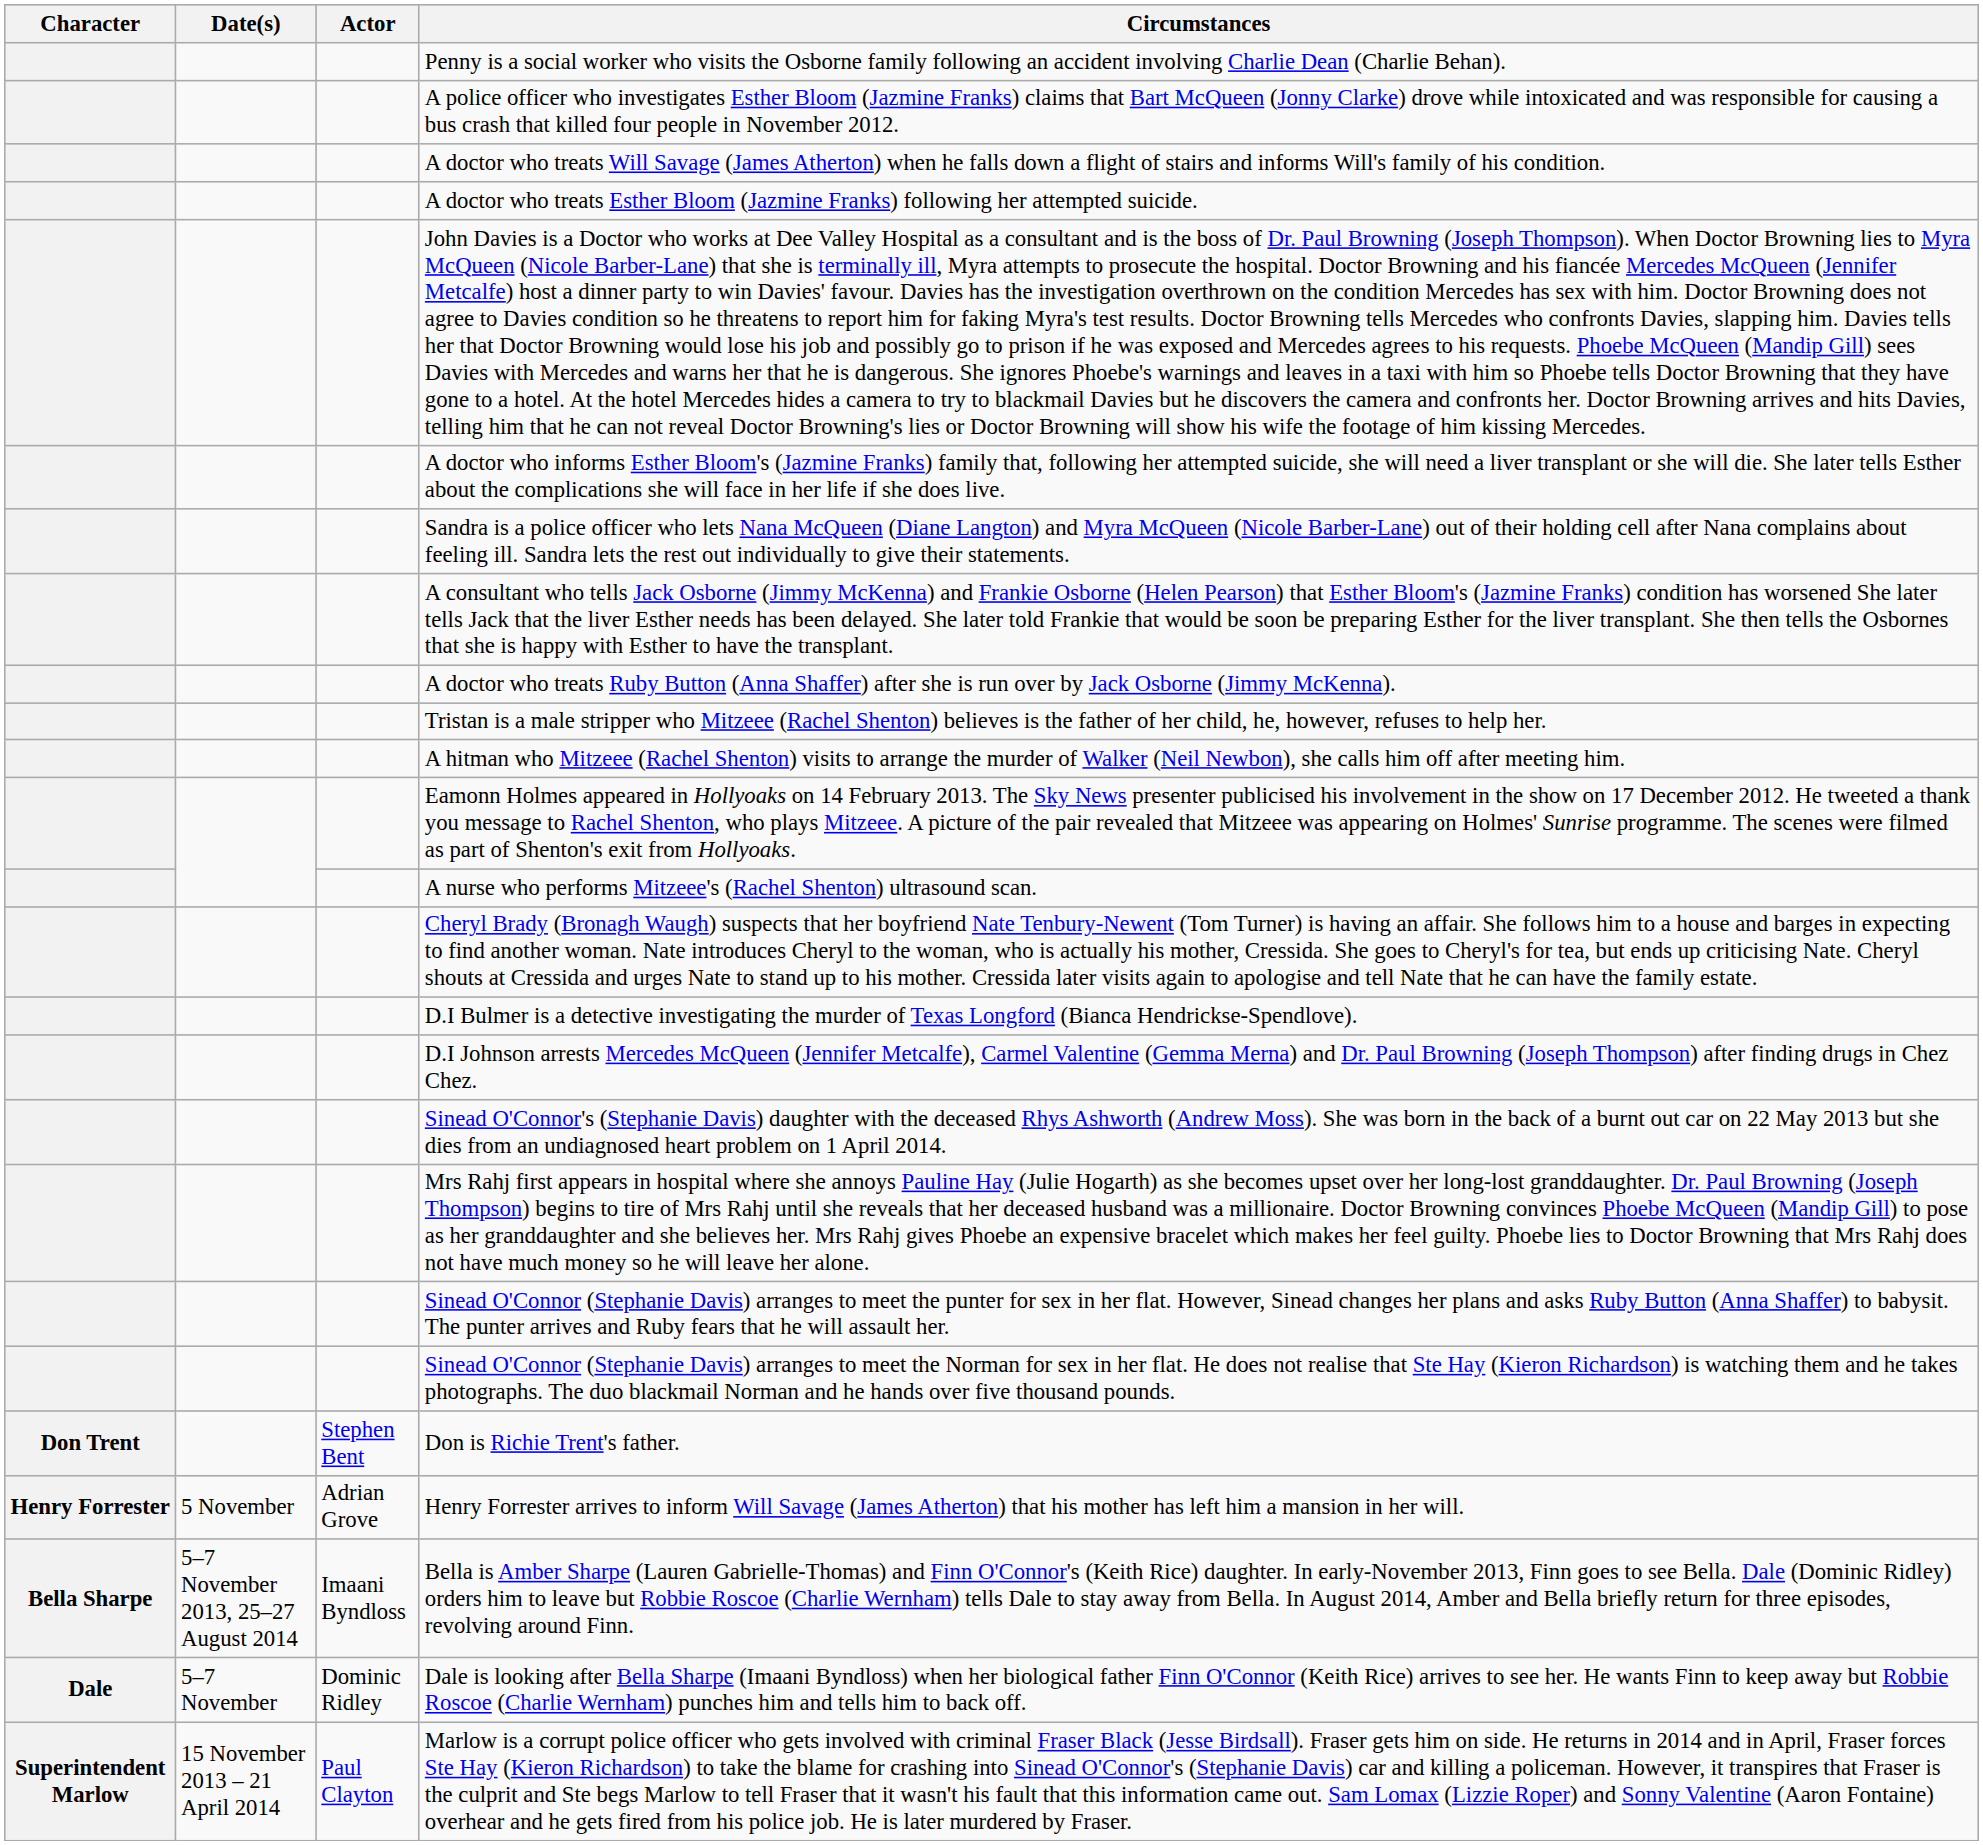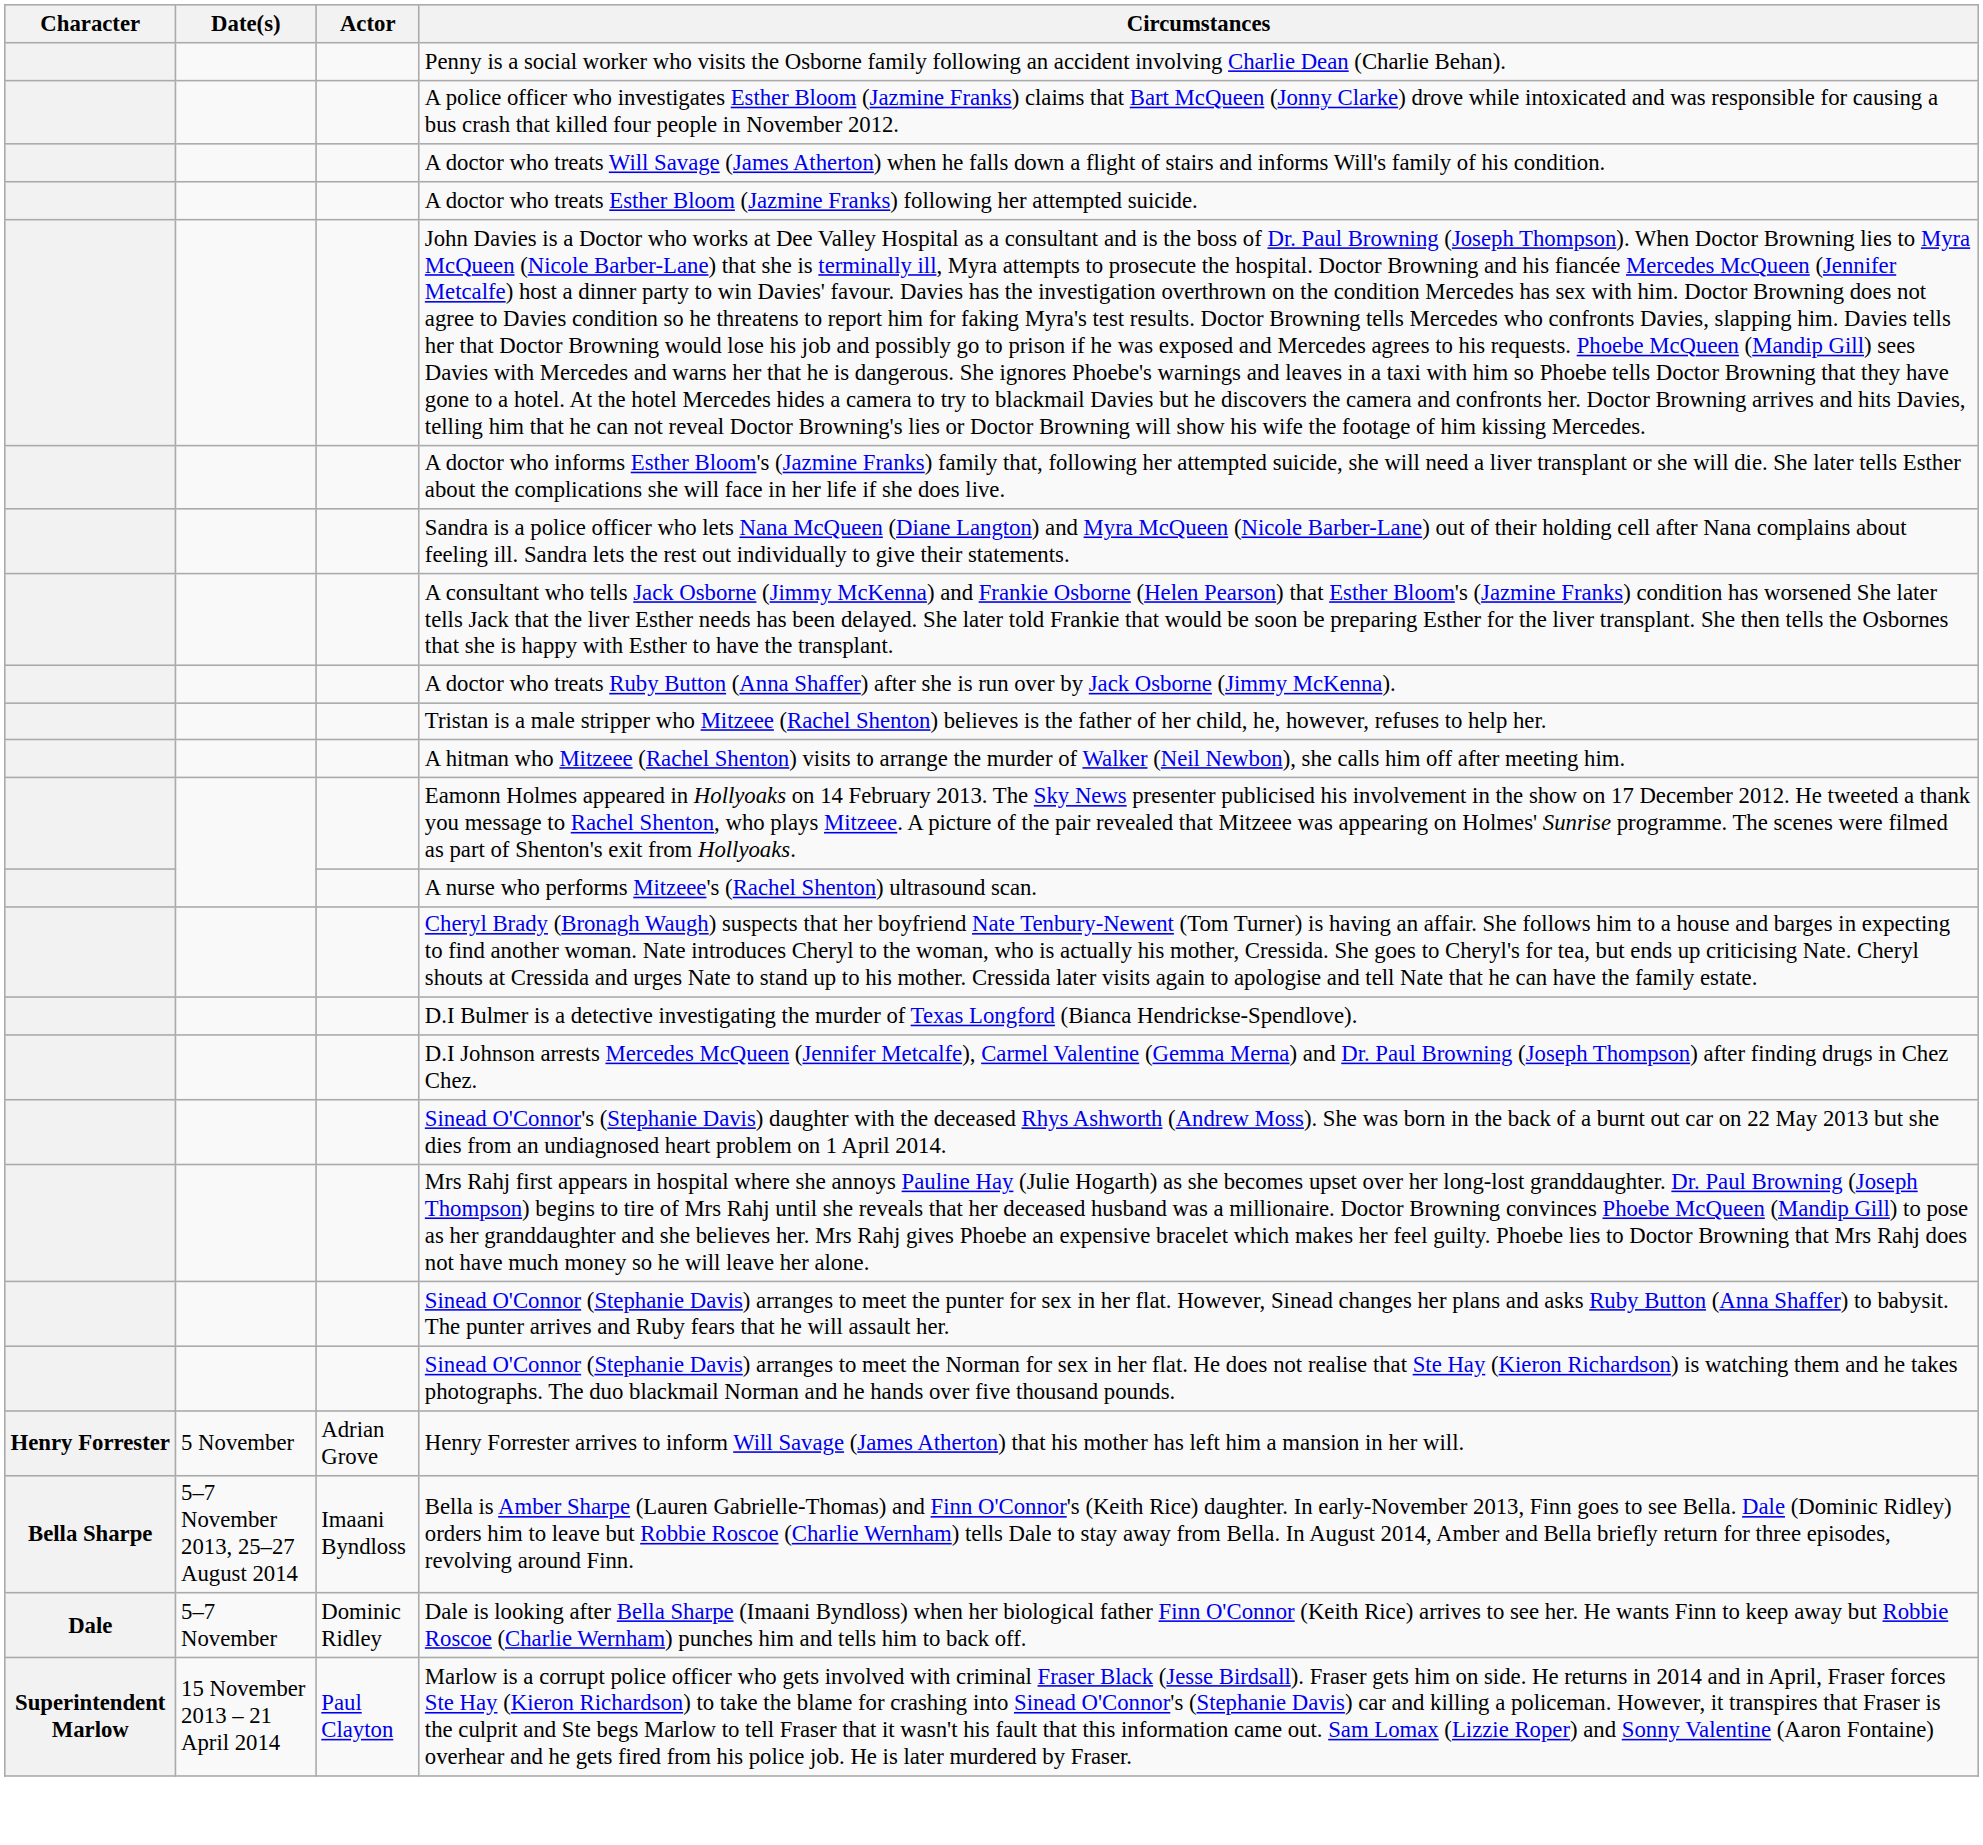- row: Don Trent | Stephen Bent | Don is Richie Trent's father.
